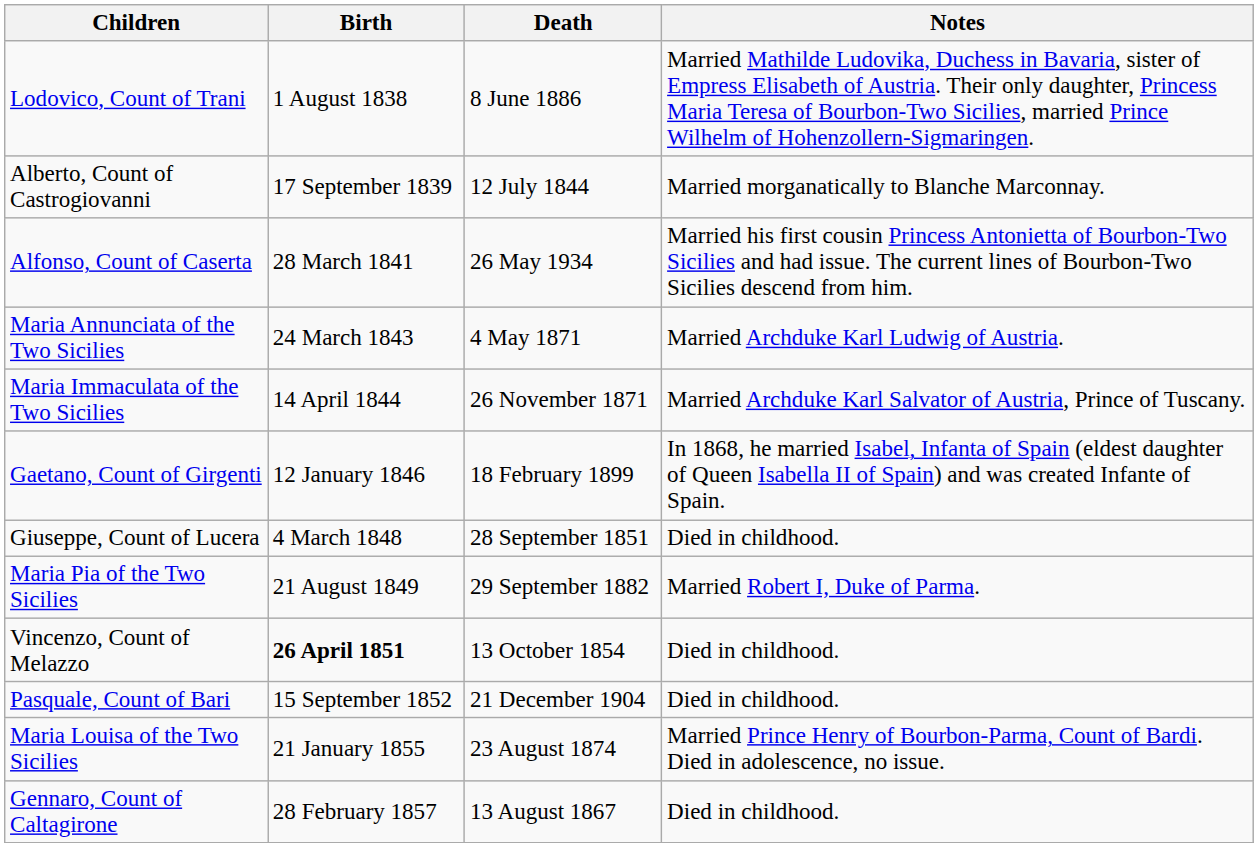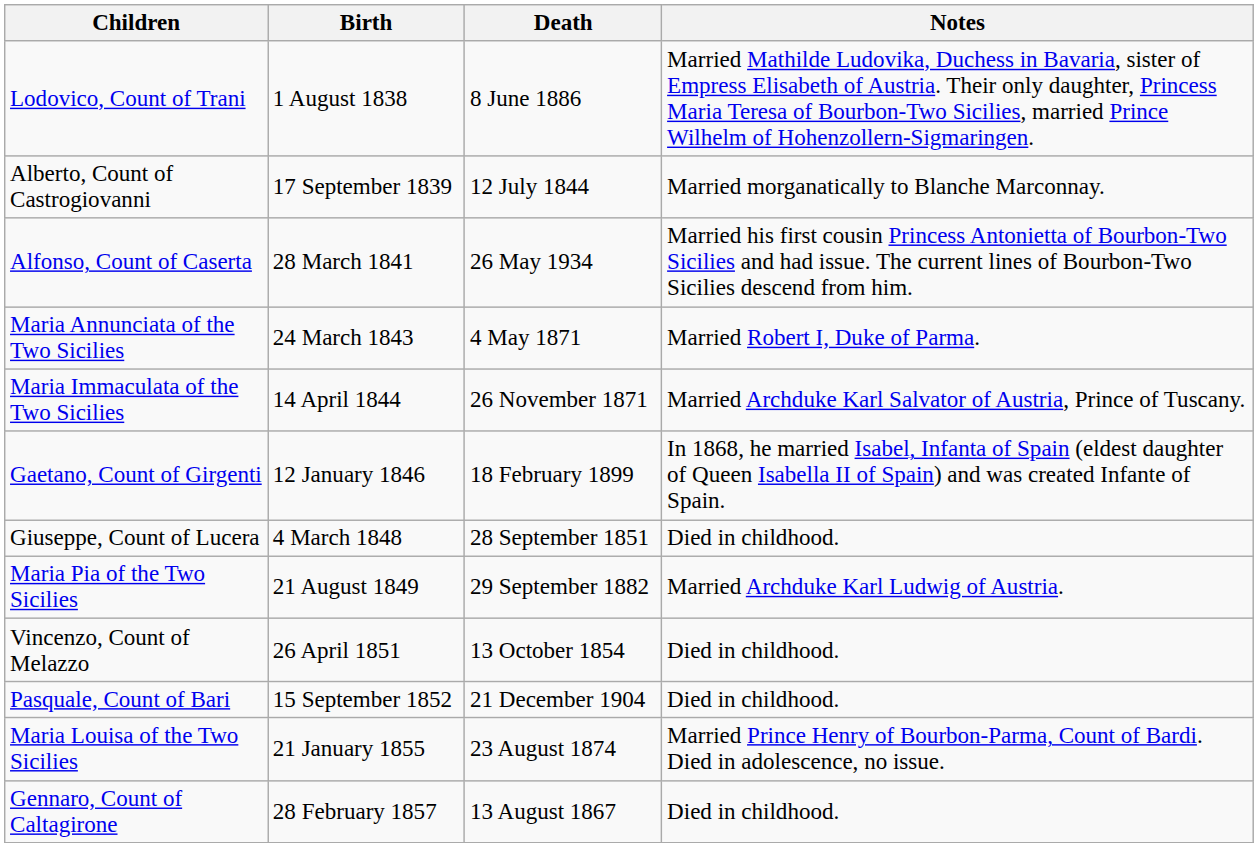Maria Annunciata of the Two Sicilies | Notes: Married Archduke Karl Ludwig of Austria. -> Married Robert I, Duke of Parma.
Maria Pia of the Two Sicilies | Notes: Married Robert I, Duke of Parma. -> Married Archduke Karl Ludwig of Austria.
Vincenzo, Count of Melazzo | Birth: bold -> normal
